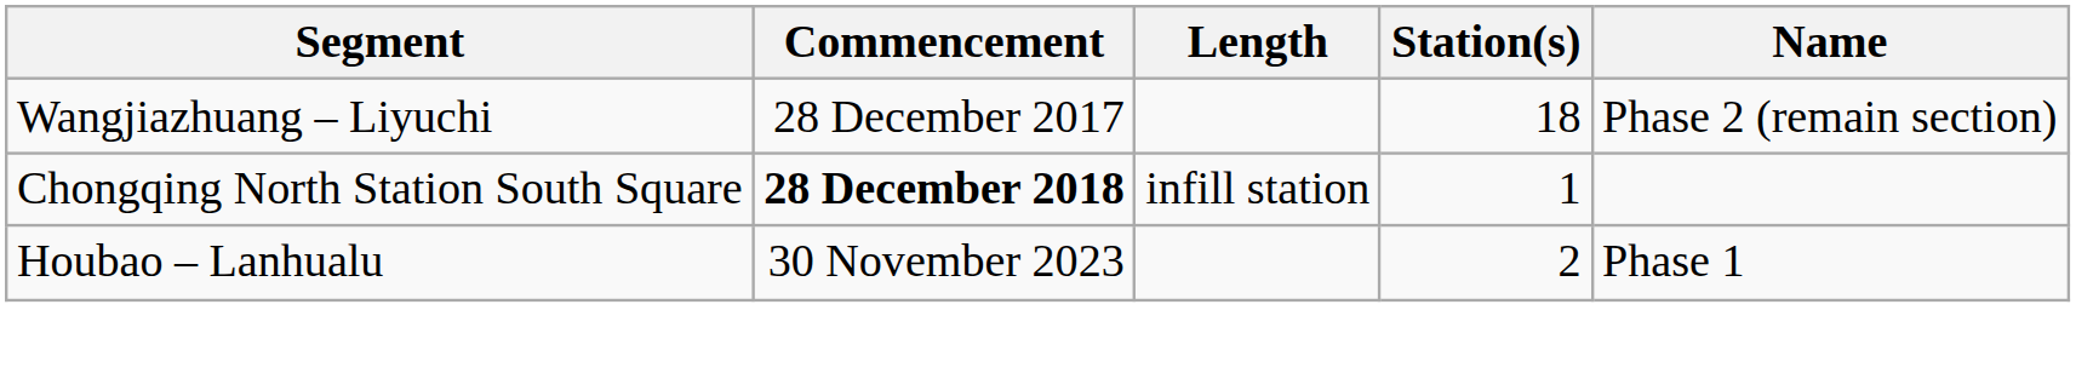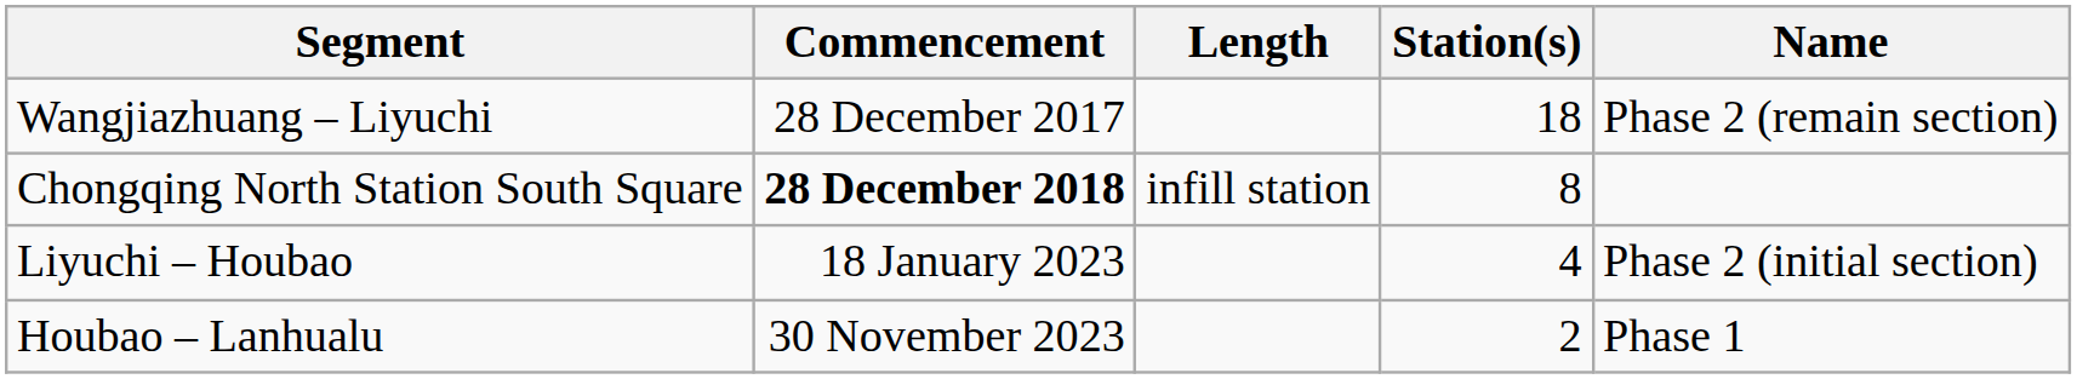Chongqing North Station South Square | Station(s): 1 -> 8
+ row: Liyuchi – Houbao | 18 January 2023 | 4 | Phase 2 (initial section)
